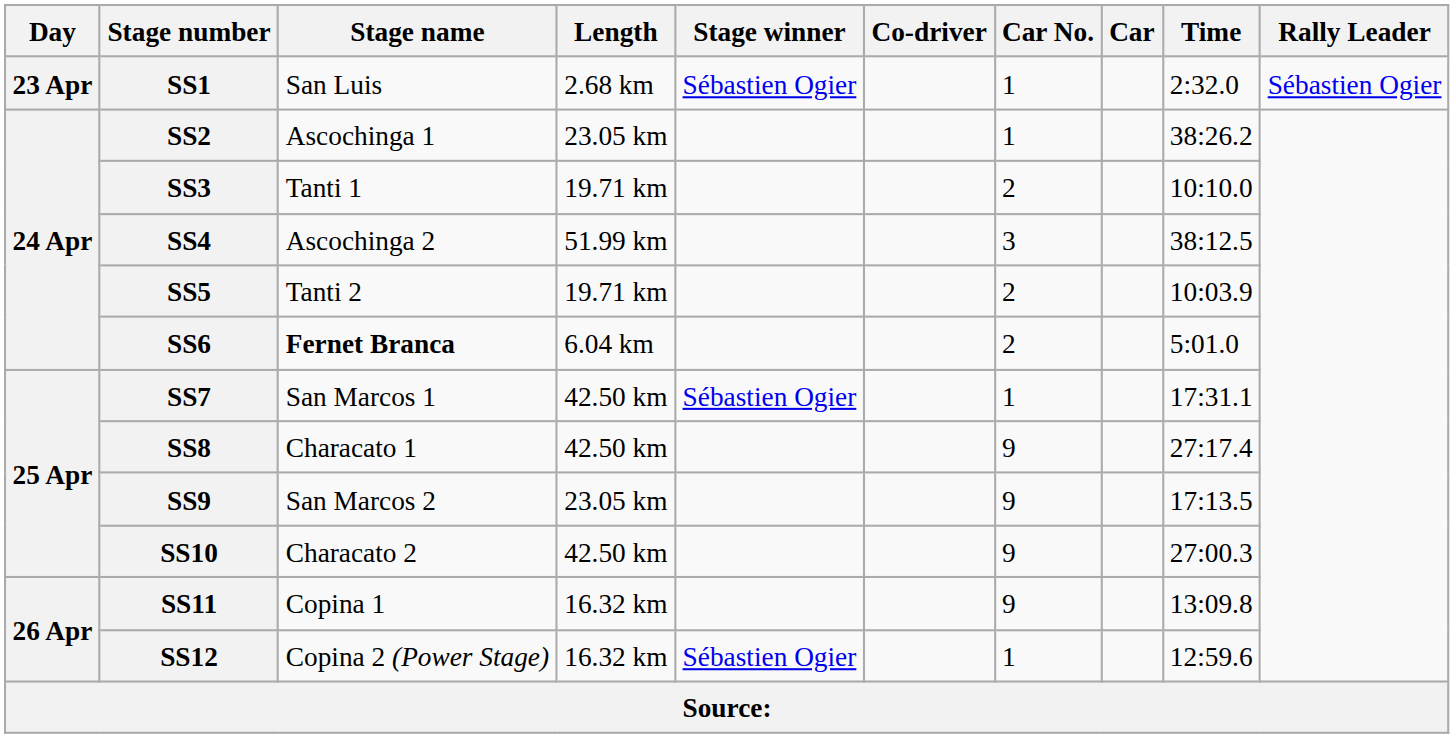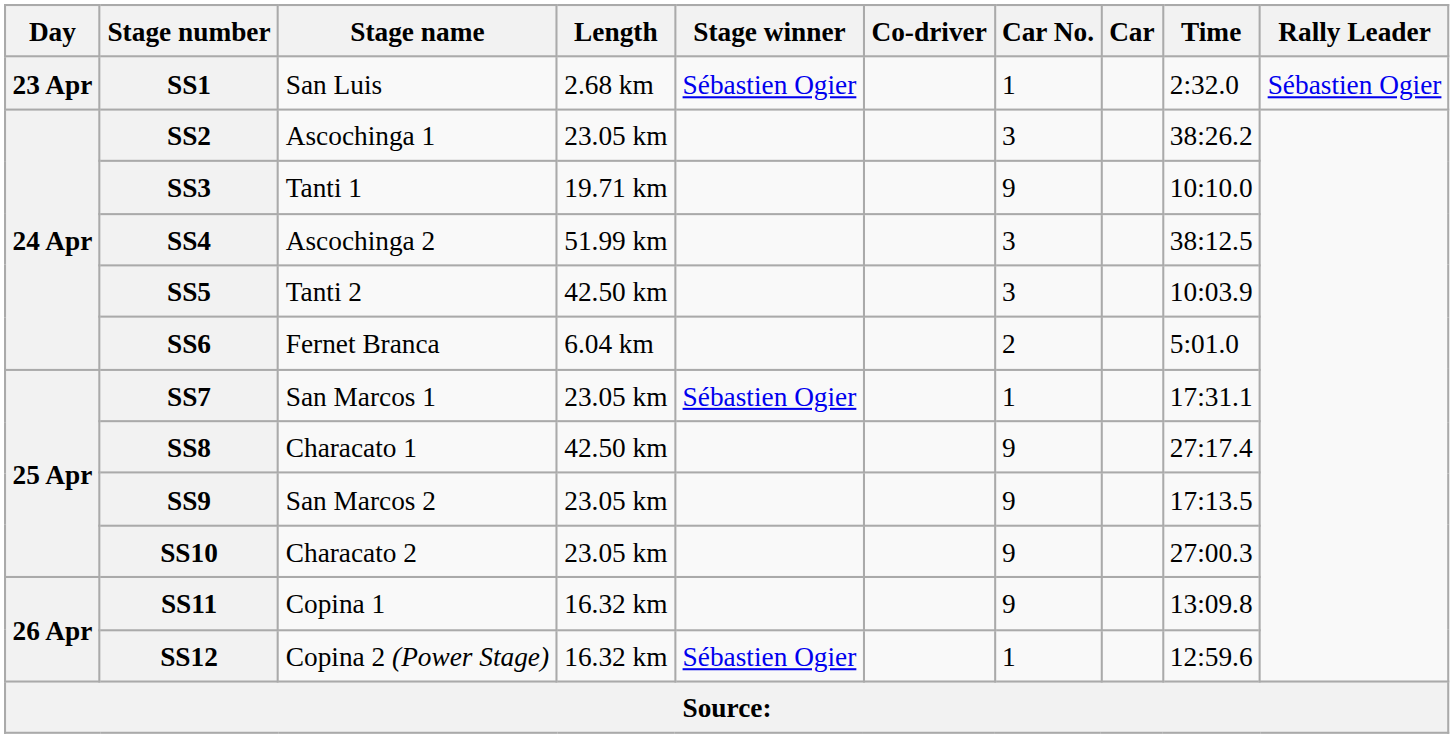SS2 | Car No.: 1 -> 3
SS3 | Car No.: 2 -> 9
SS5 | Length: 19.71 km -> 42.50 km
SS5 | Car No.: 2 -> 3
SS6 | Stage name: bold -> normal
SS7 | Length: 42.50 km -> 23.05 km
SS10 | Length: 42.50 km -> 23.05 km
